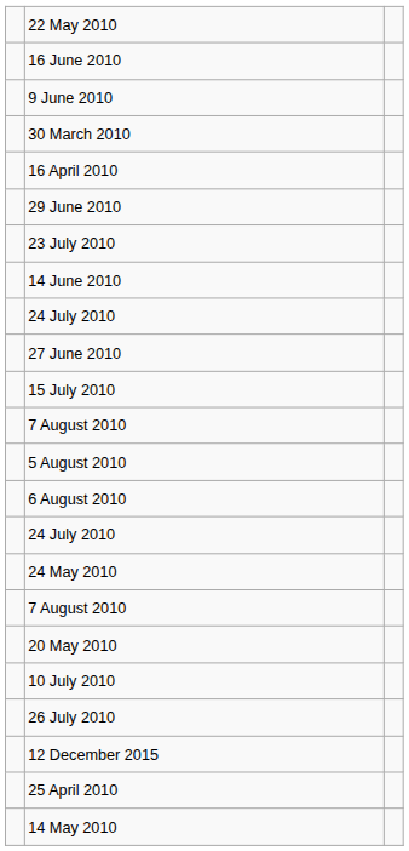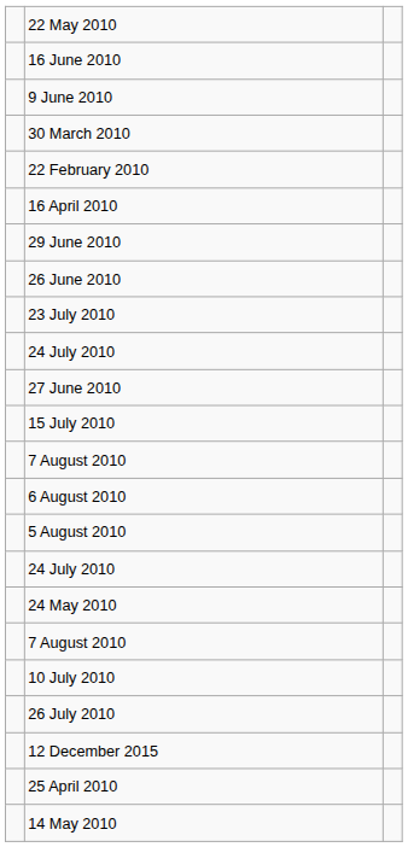+ row: 22 February 2010
+ row: 26 June 2010
- row: 14 June 2010
rows swapped: 5 August 2010 <-> 6 August 2010
- row: 20 May 2010
